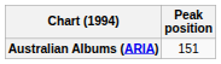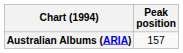Australian Albums (ARIA) | Peak position: 151 -> 157
